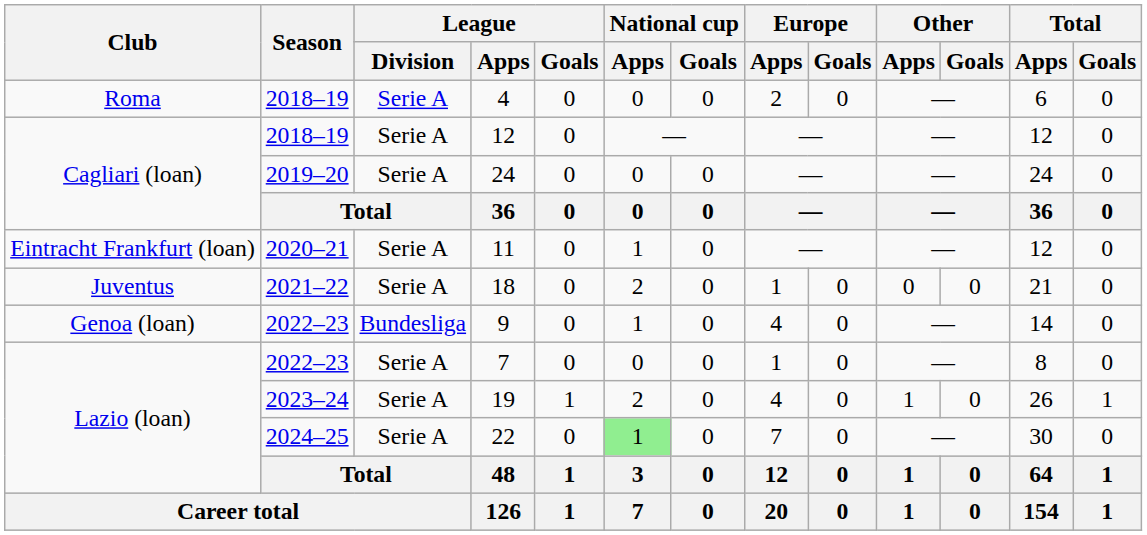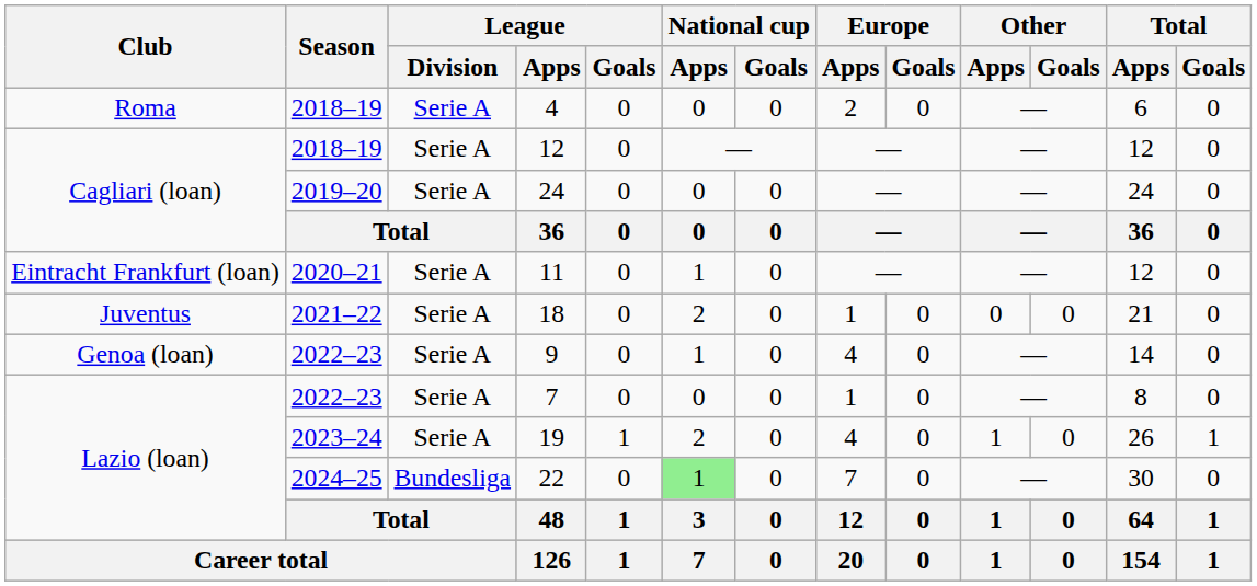9 | League / Division: Bundesliga -> Serie A
22 | League / Division: Serie A -> Bundesliga
